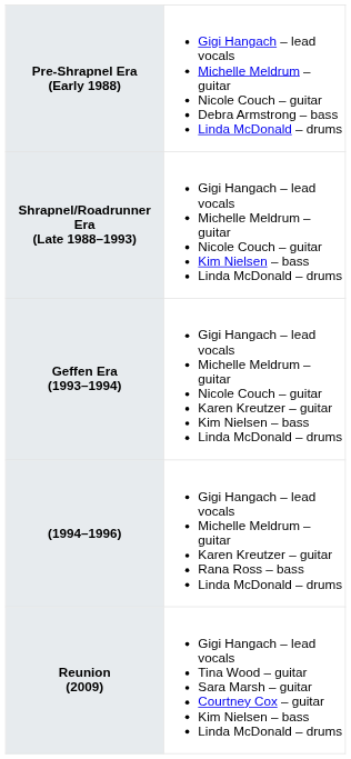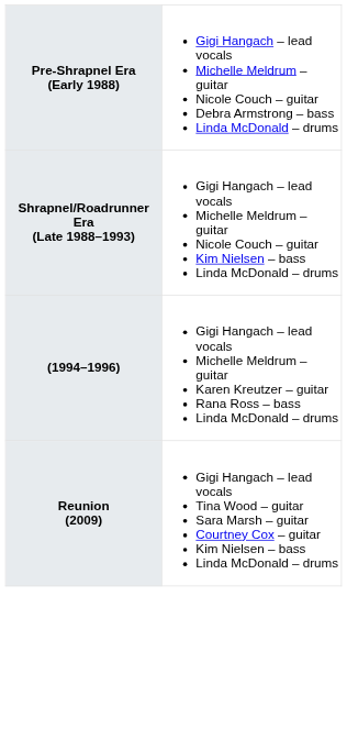- row: Geffen Era (1993–1994) | Gigi Hangach – lead vocals Michelle Meldrum – guitar Nicole Couch – guitar Karen Kreutzer – guitar Kim Nielsen – bass Linda McDonald – drums
